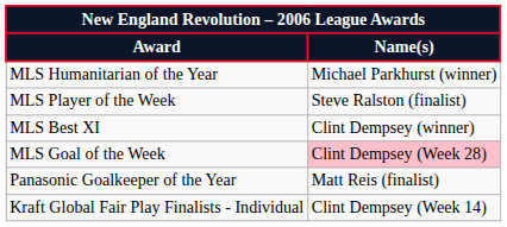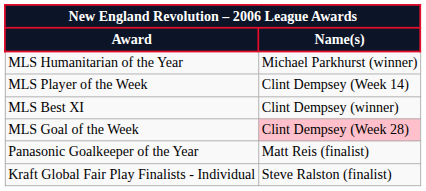MLS Player of the Week | Name(s): Steve Ralston (finalist) -> Clint Dempsey (Week 14)
Kraft Global Fair Play Finalists - Individual | Name(s): Clint Dempsey (Week 14) -> Steve Ralston (finalist)
